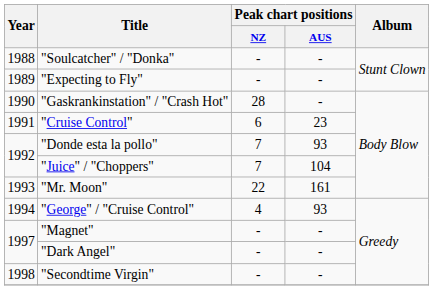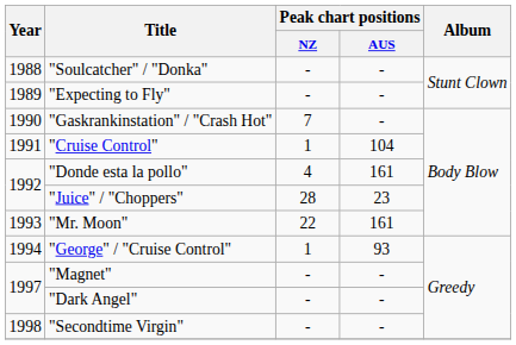"Gaskrankinstation" / "Crash Hot" | Peak chart positions / NZ: 28 -> 7
"Cruise Control" | Peak chart positions / NZ: 6 -> 1
"Cruise Control" | Peak chart positions / AUS: 23 -> 104
"Donde esta la pollo" | Peak chart positions / NZ: 7 -> 4
"Donde esta la pollo" | Peak chart positions / AUS: 93 -> 161
"Juice" / "Choppers" | Peak chart positions / NZ: 7 -> 28
"Juice" / "Choppers" | Peak chart positions / AUS: 104 -> 23
"George" / "Cruise Control" | Peak chart positions / NZ: 4 -> 1
